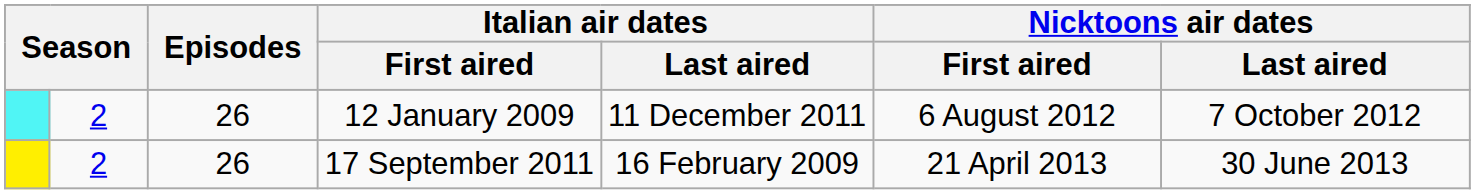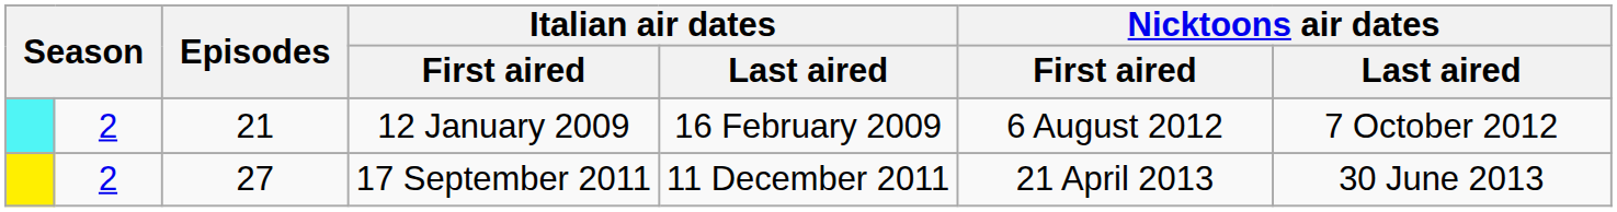12 January 2009 | Episodes: 26 -> 21
12 January 2009 | Italian air dates / Last aired: 11 December 2011 -> 16 February 2009
17 September 2011 | Episodes: 26 -> 27
17 September 2011 | Italian air dates / Last aired: 16 February 2009 -> 11 December 2011
